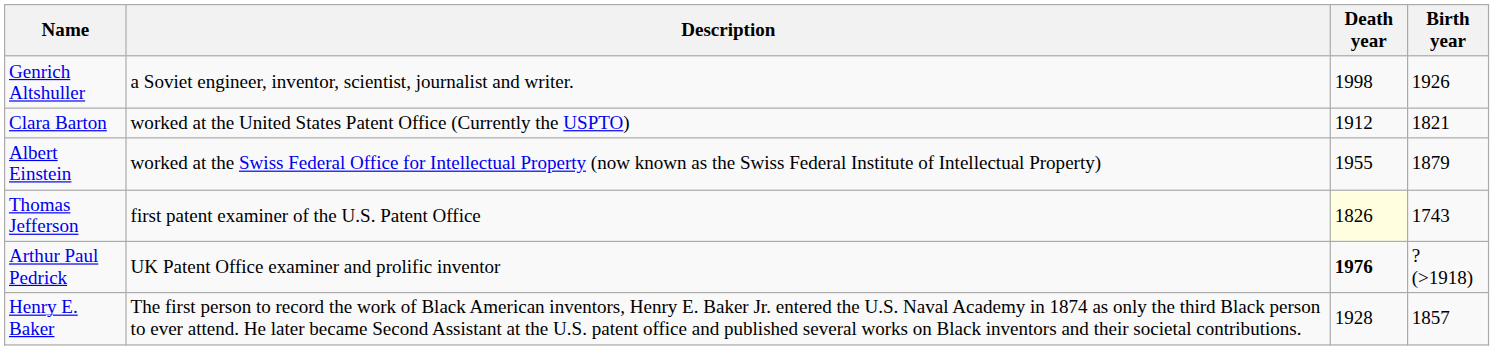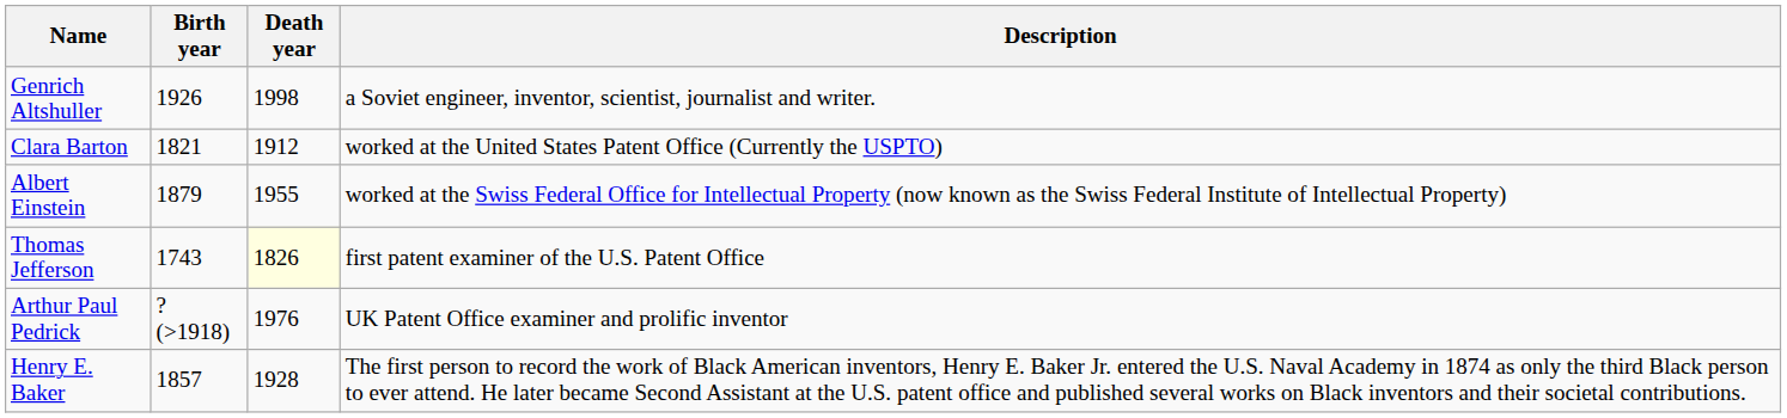columns swapped: Birth year <-> Description
Arthur Paul Pedrick | Death year: bold -> normal
